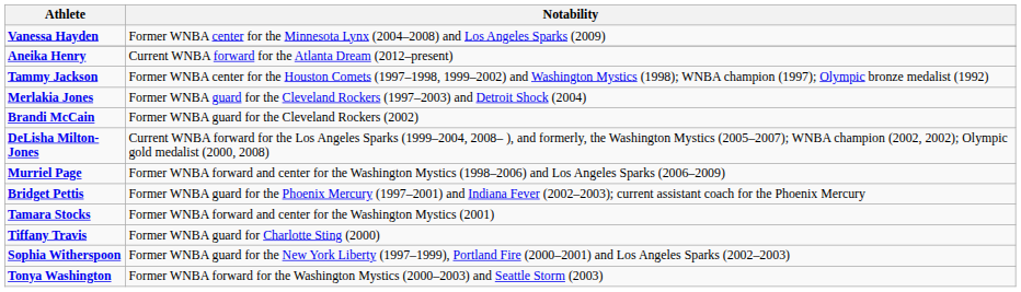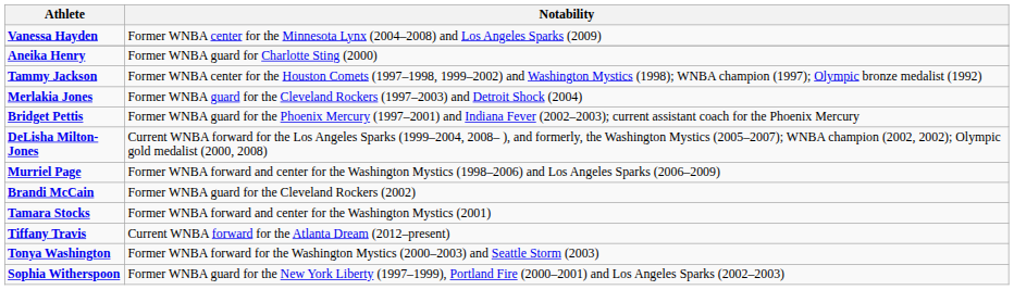Aneika Henry | Notability: Current WNBA forward for the Atlanta Dream (2012–present) -> Former WNBA guard for Charlotte Sting (2000)
rows swapped: Brandi McCain <-> Bridget Pettis
Tiffany Travis | Notability: Former WNBA guard for Charlotte Sting (2000) -> Current WNBA forward for the Atlanta Dream (2012–present)
rows swapped: Sophia Witherspoon <-> Tonya Washington
